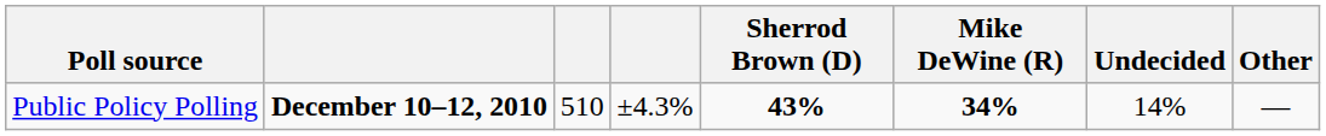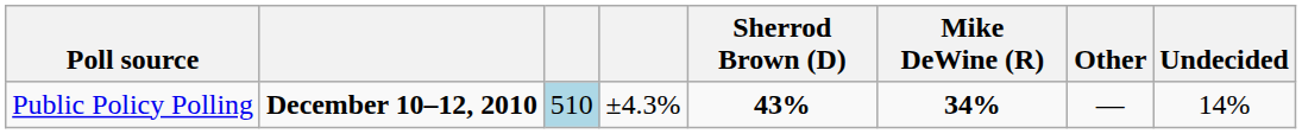columns swapped: Other <-> Undecided
Public Policy Polling | column 3: no background -> lightblue background
